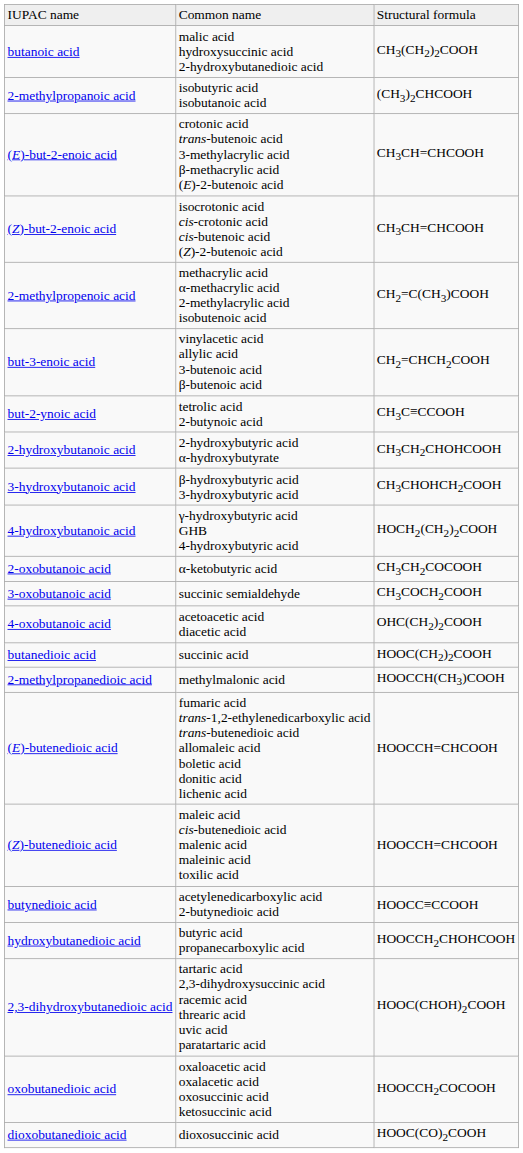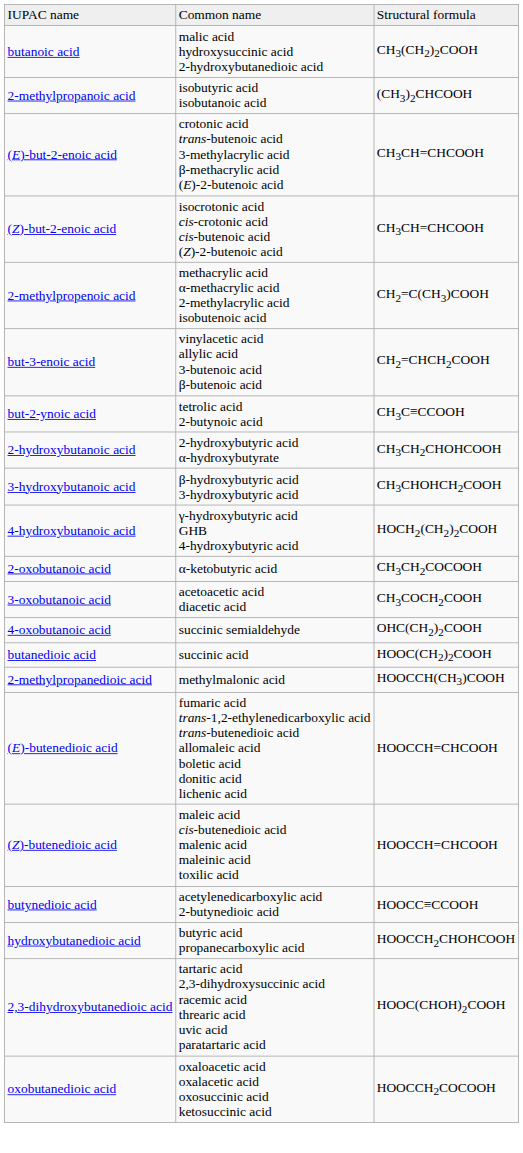3-oxobutanoic acid | column 2: succinic semialdehyde -> acetoacetic acid diacetic acid
4-oxobutanoic acid | column 2: acetoacetic acid diacetic acid -> succinic semialdehyde
- row: dioxobutanedioic acid | dioxosuccinic acid | HOOC(CO)2COOH
